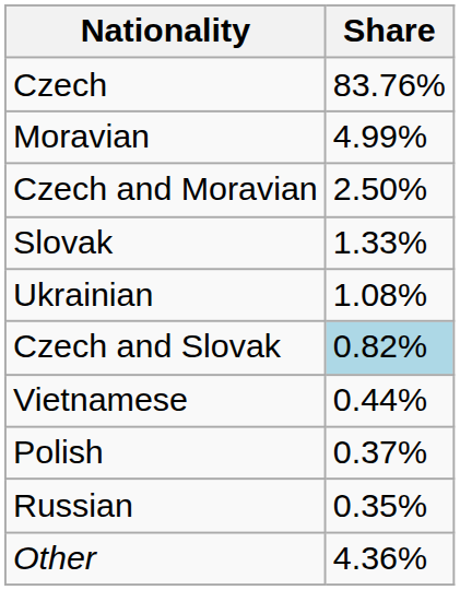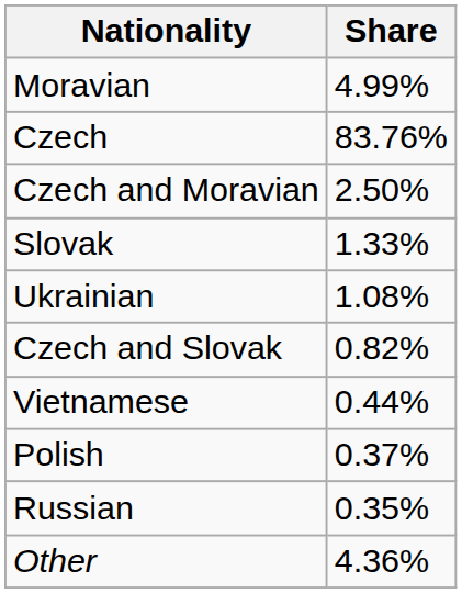rows swapped: Czech <-> Moravian
Czech and Slovak | Share: lightblue background -> no background
